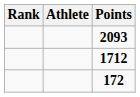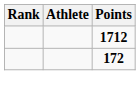- row: 2093
